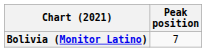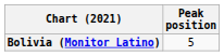Bolivia (Monitor Latino) | Peak position: 7 -> 5
